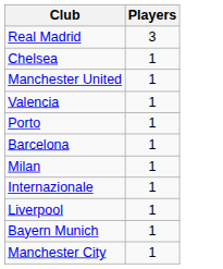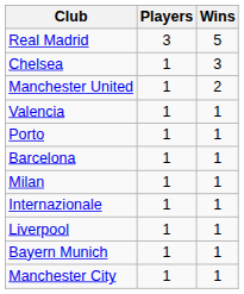+ column: Wins | 5 | 3 | 2 | 1 | 1 | 1 | 1 | 1 | 1 | 1 | 1
